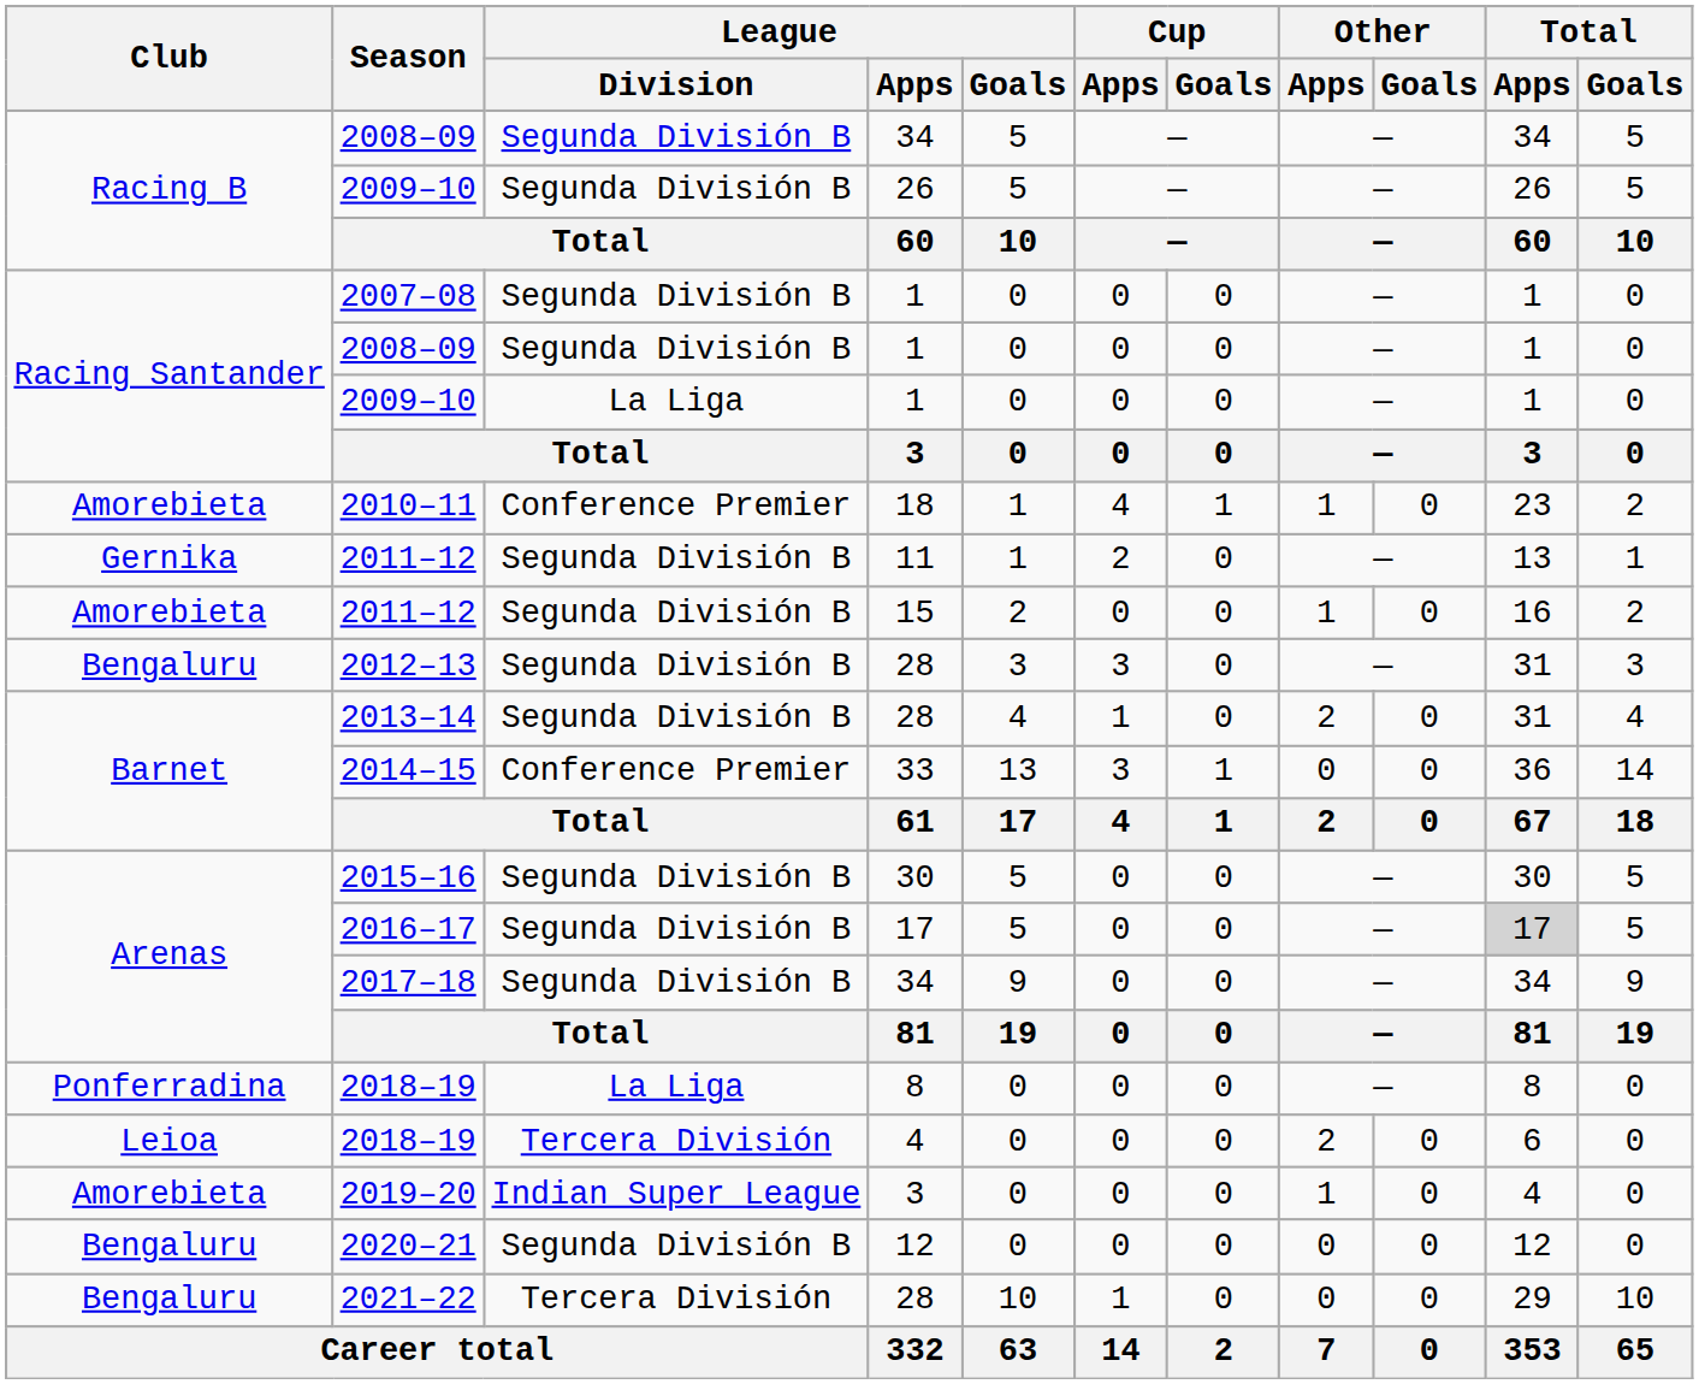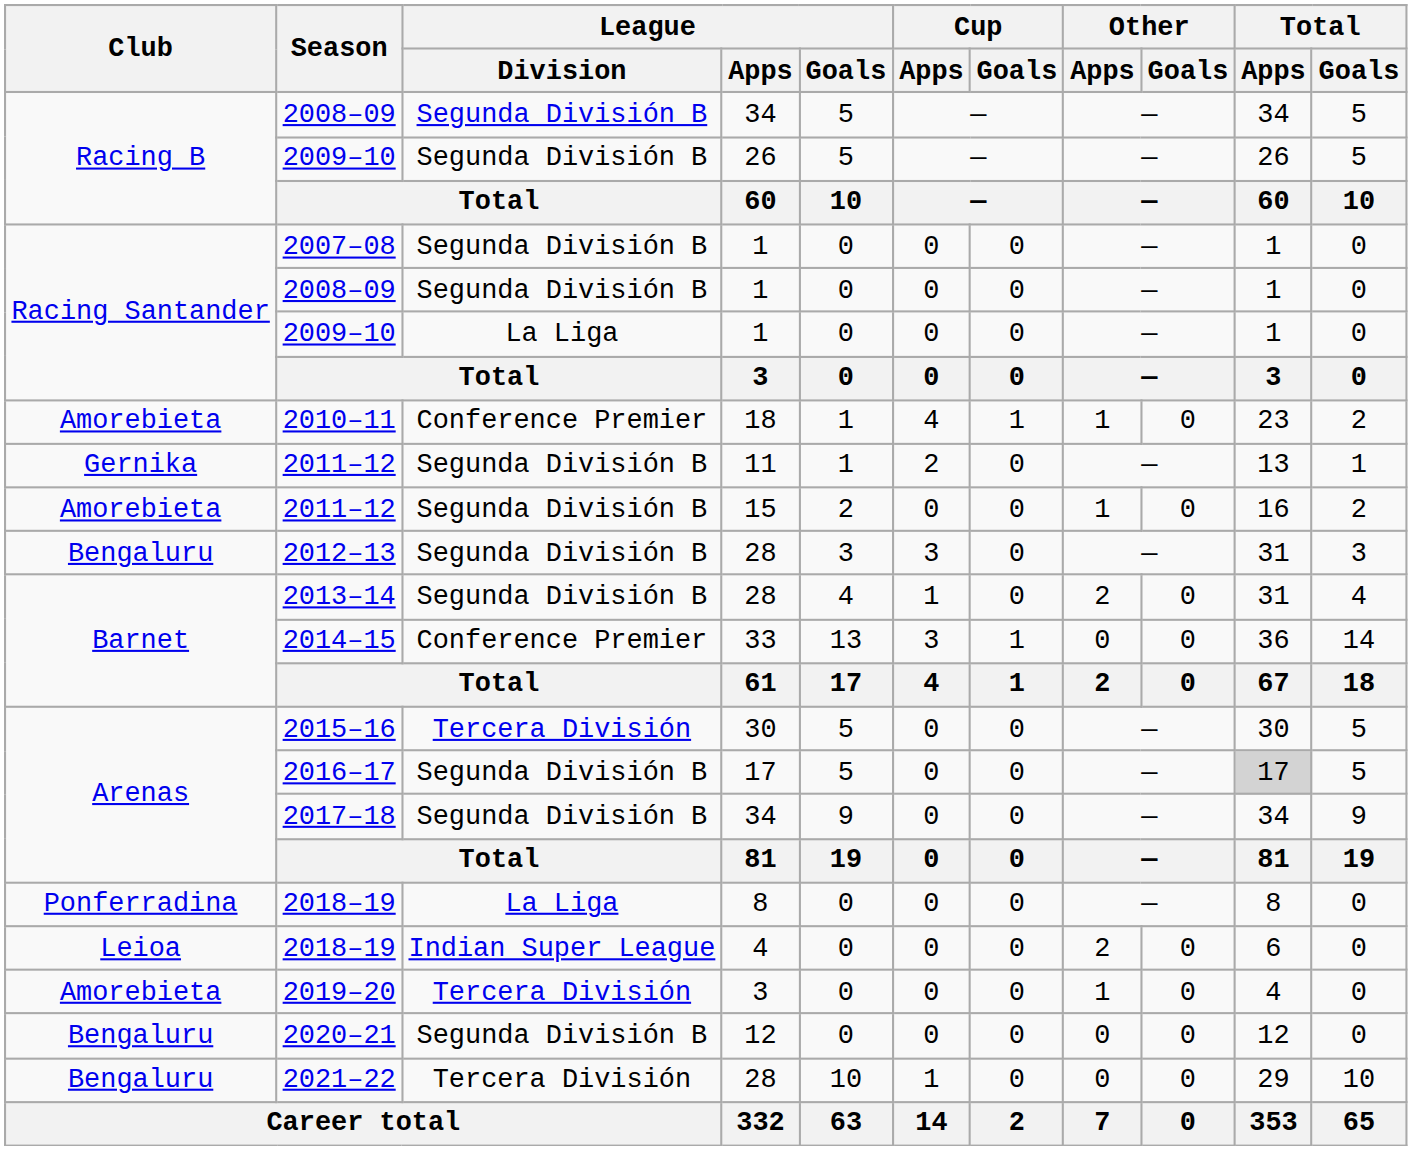2015–16 | League / Division: Segunda División B -> Tercera División
2018–19 / 4 | League / Division: Tercera División -> Indian Super League
2019–20 | League / Division: Indian Super League -> Tercera División
